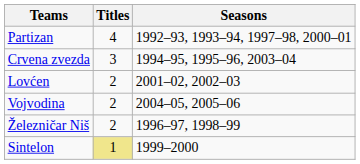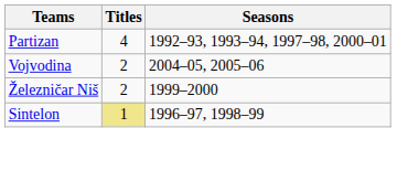- row: Crvena zvezda | 3 | 1994–95, 1995–96, 2003–04
- row: Lovćen | 2 | 2001–02, 2002–03
Železničar Niš | Seasons: 1996–97, 1998–99 -> 1999–2000
Sintelon | Seasons: 1999–2000 -> 1996–97, 1998–99
